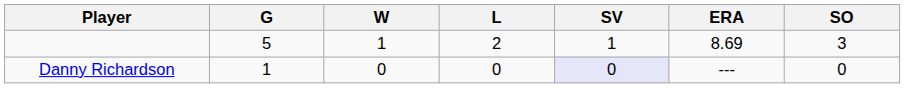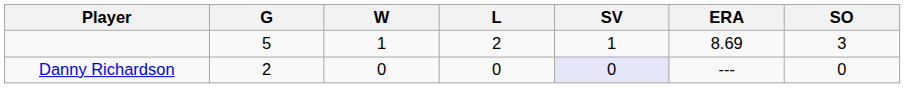Danny Richardson | G: 1 -> 2
